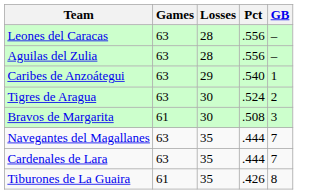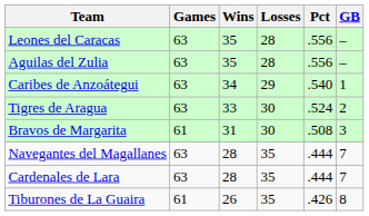+ column: Wins | 35 | 35 | 34 | 33 | 31 | 28 | 28 | 26
